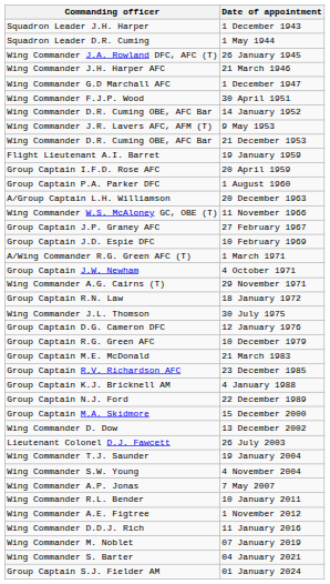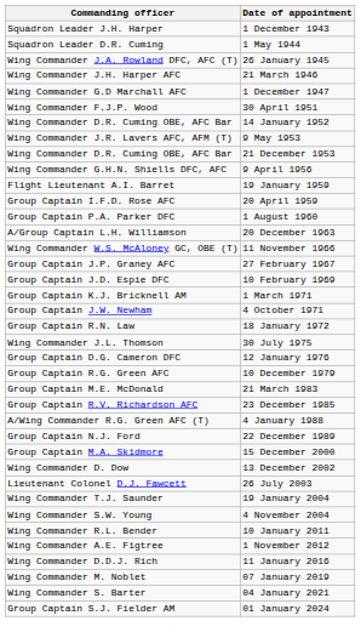+ row: Wing Commander G.H.N. Shiells DFC, AFC | 9 April 1956
1 March 1971 | Commanding officer: A/Wing Commander R.G. Green AFC (T) -> Group Captain K.J. Bricknell AM
- row: Wing Commander A.G. Cairns (T) | 29 November 1971
4 January 1988 | Commanding officer: Group Captain K.J. Bricknell AM -> A/Wing Commander R.G. Green AFC (T)
- row: Wing Commander A.P. Jonas | 7 May 2007
